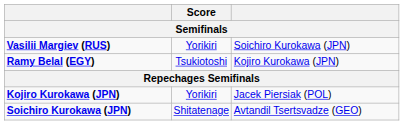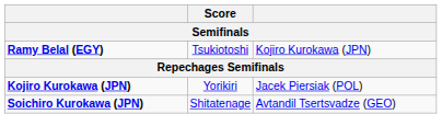- row: Vasilii Margiev (RUS) | Yorikiri | Soichiro Kurokawa (JPN)
